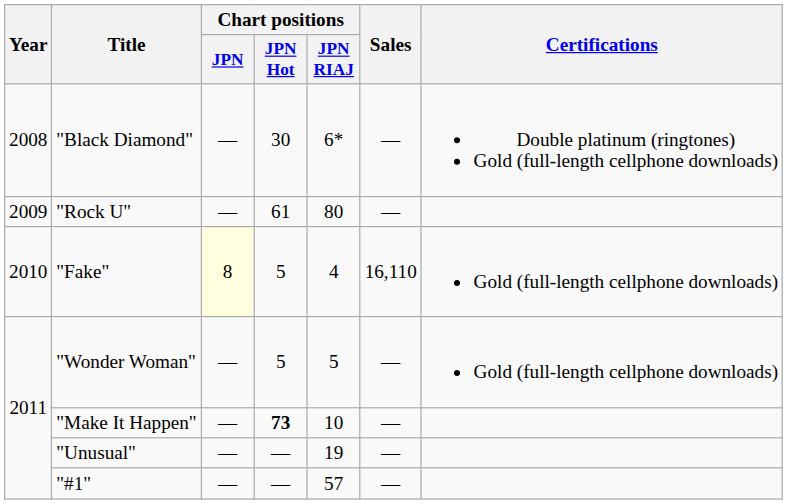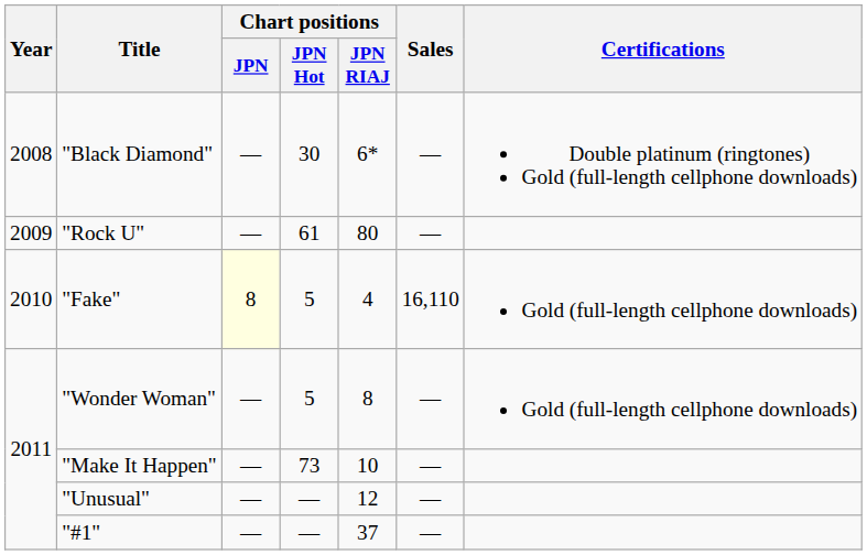"Wonder Woman" | Chart positions / JPN RIAJ: 5 -> 8
"Make It Happen" | Chart positions / JPN Hot: bold -> normal
"Unusual" | Chart positions / JPN RIAJ: 19 -> 12
"#1" | Chart positions / JPN RIAJ: 57 -> 37
